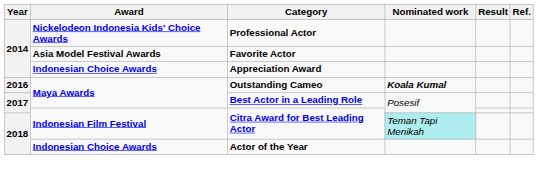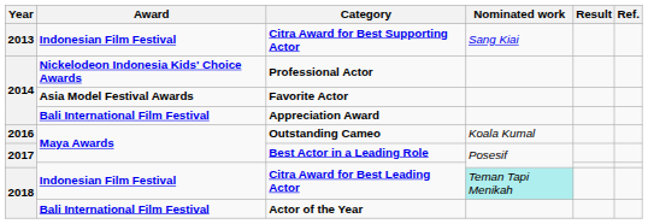+ row: 2013 | Indonesian Film Festival | Citra Award for Best Supporting Actor | Sang Kiai
Appreciation Award | Award: Indonesian Choice Awards -> Bali International Film Festival
Outstanding Cameo | Nominated work: bold -> normal
Actor of the Year | Award: Indonesian Choice Awards -> Bali International Film Festival
